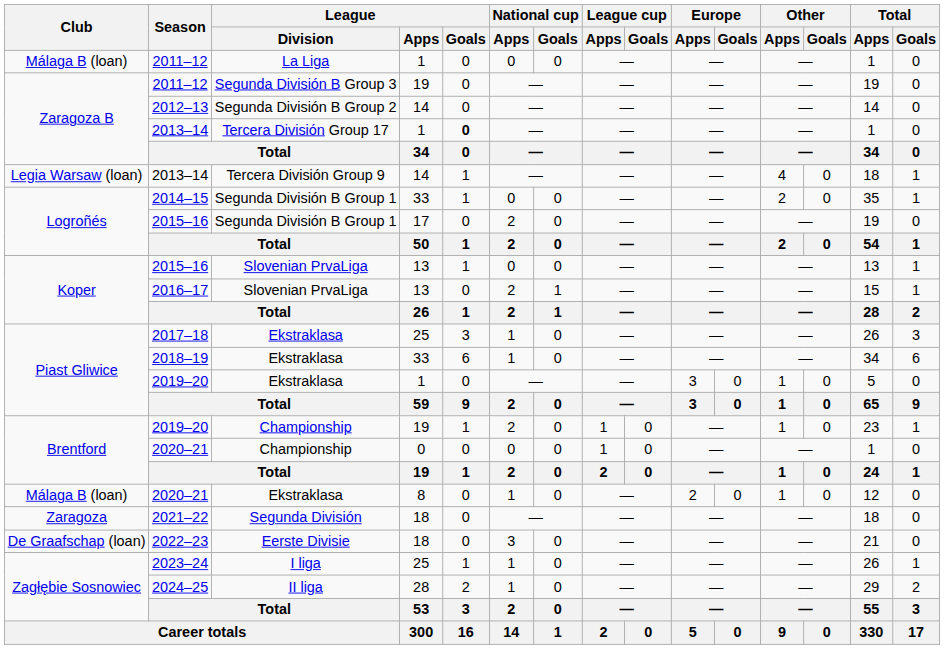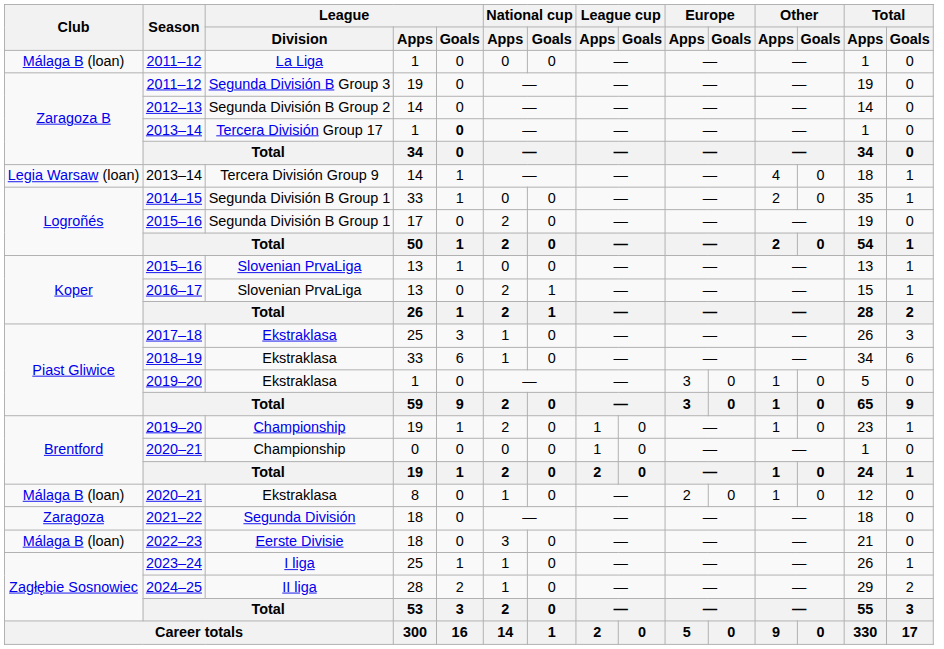2022–23 | Club: De Graafschap (loan) -> Málaga B (loan)
